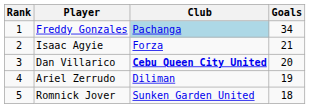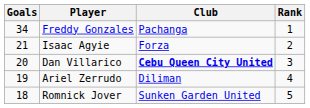columns swapped: Rank <-> Goals
Freddy Gonzales | Club: lightblue background -> no background
